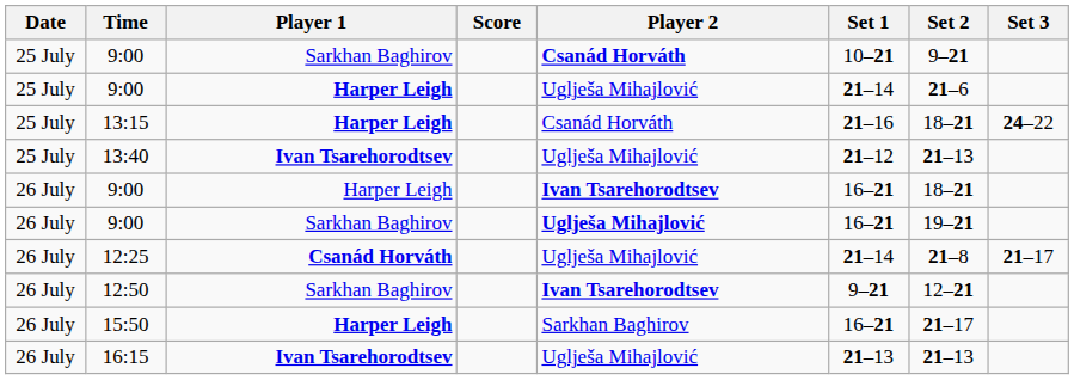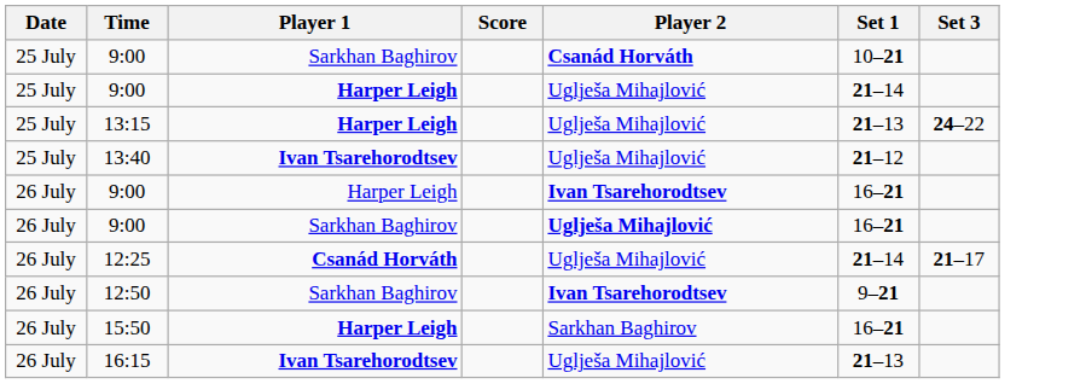- column: Set 2 | 9–21 | 21–6 | 18–21 | 21–13 | 18–21 | 19–21 | 21–8 | 12–21 | 21–17 | 21–13
13:15 | Player 2: Csanád Horváth -> Uglješa Mihajlović
13:15 | Set 1: 21–16 -> 21–13
